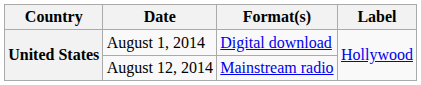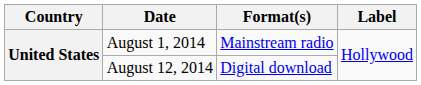August 1, 2014 | Format(s): Digital download -> Mainstream radio
August 12, 2014 | Format(s): Mainstream radio -> Digital download
